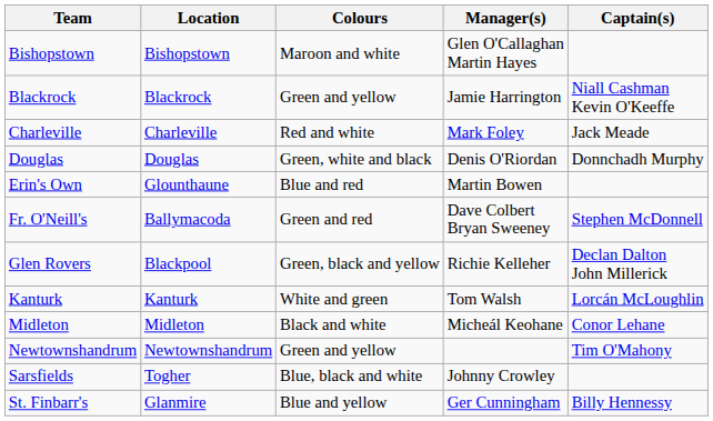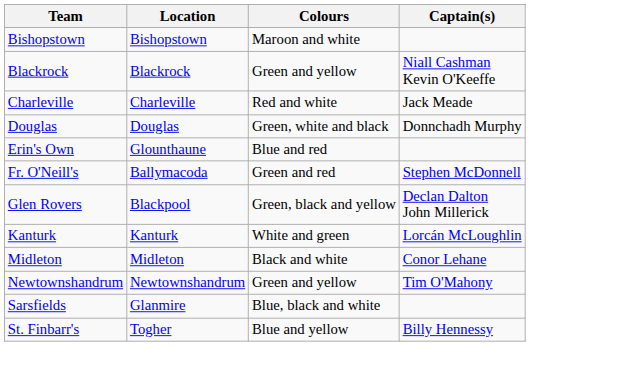- column: Manager(s) | Glen O'Callaghan Martin Hayes | Jamie Harrington | Mark Foley | Denis O'Riordan | Martin Bowen | Dave Colbert Bryan Sweeney | Richie Kelleher | Tom Walsh | Micheál Keohane | Johnny Crowley | Ger Cunningham
Sarsfields | Location: Togher -> Glanmire
St. Finbarr's | Location: Glanmire -> Togher
